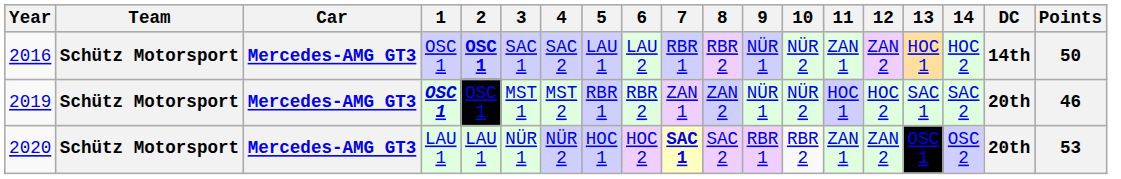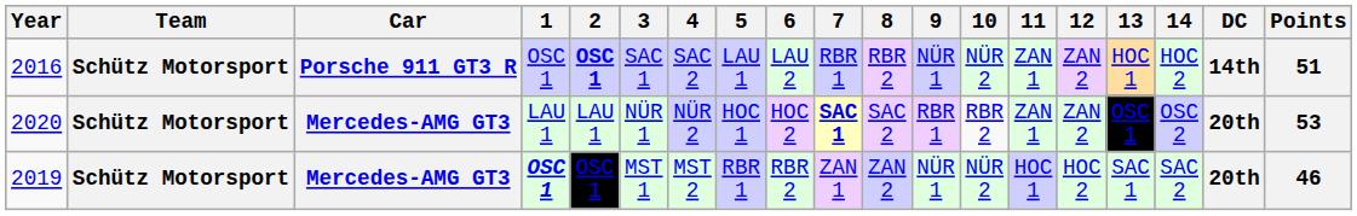2016 | Car: Mercedes-AMG GT3 -> Porsche 911 GT3 R
2016 | Points: 50 -> 51
rows swapped: 2019 <-> 2020
